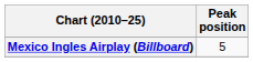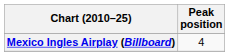Mexico Ingles Airplay (Billboard) | Peak position: 5 -> 4
